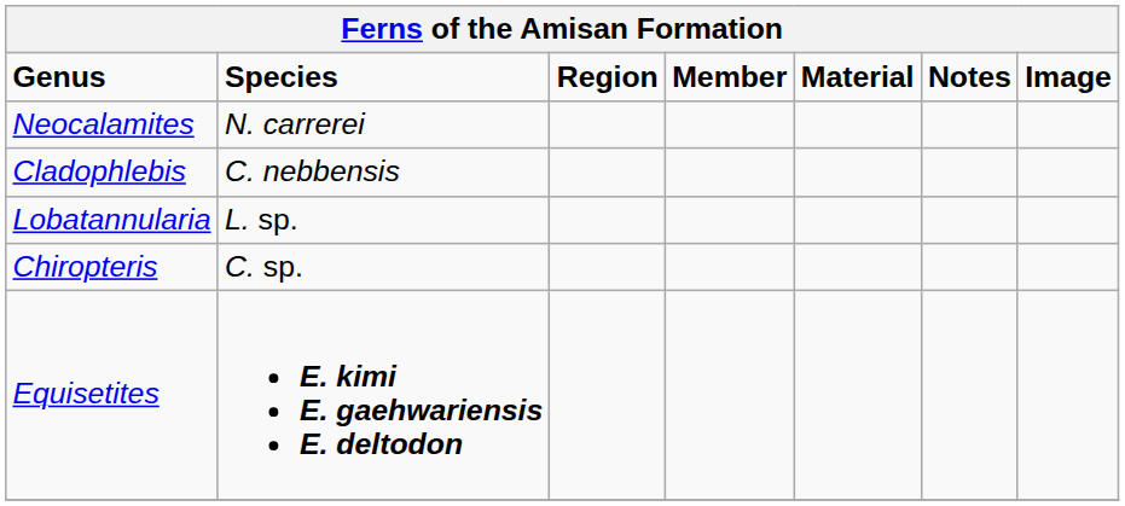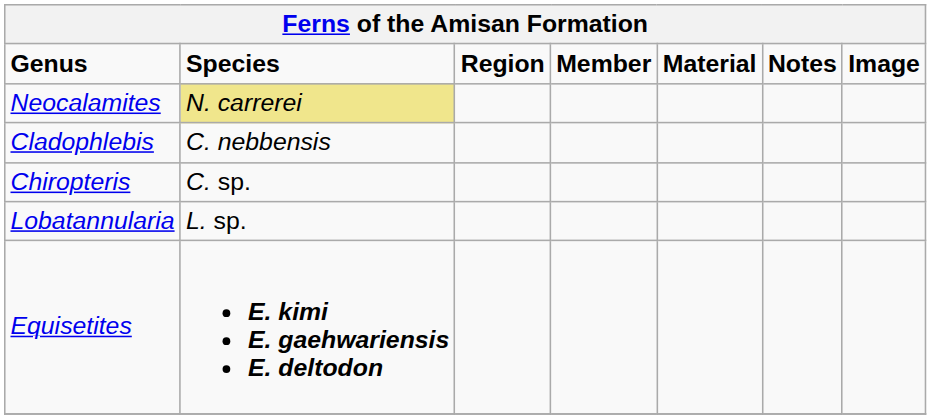Neocalamites | Species: no background -> khaki background
rows swapped: Lobatannularia <-> Chiropteris
